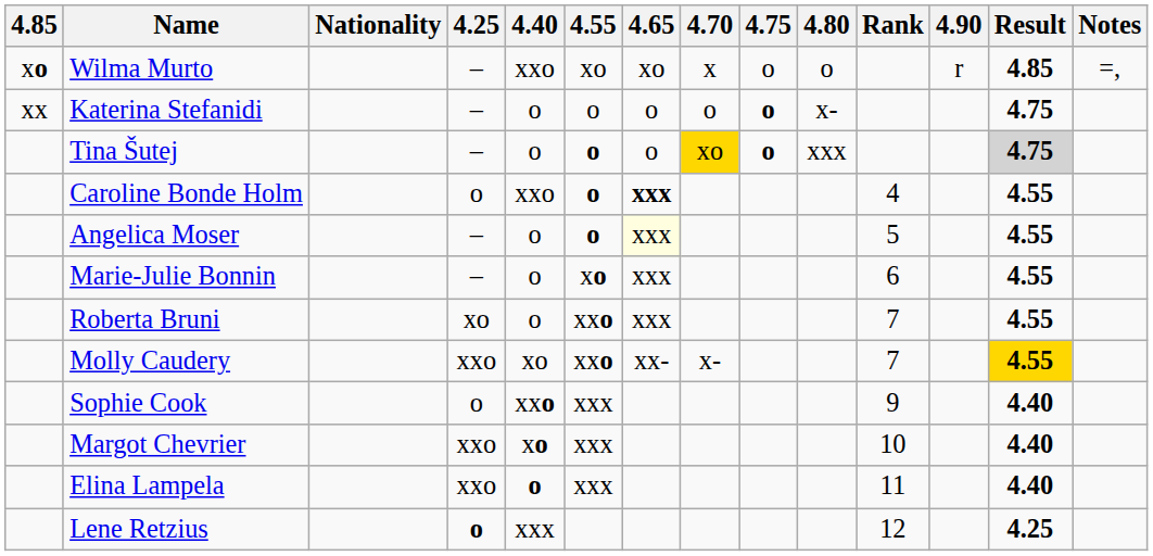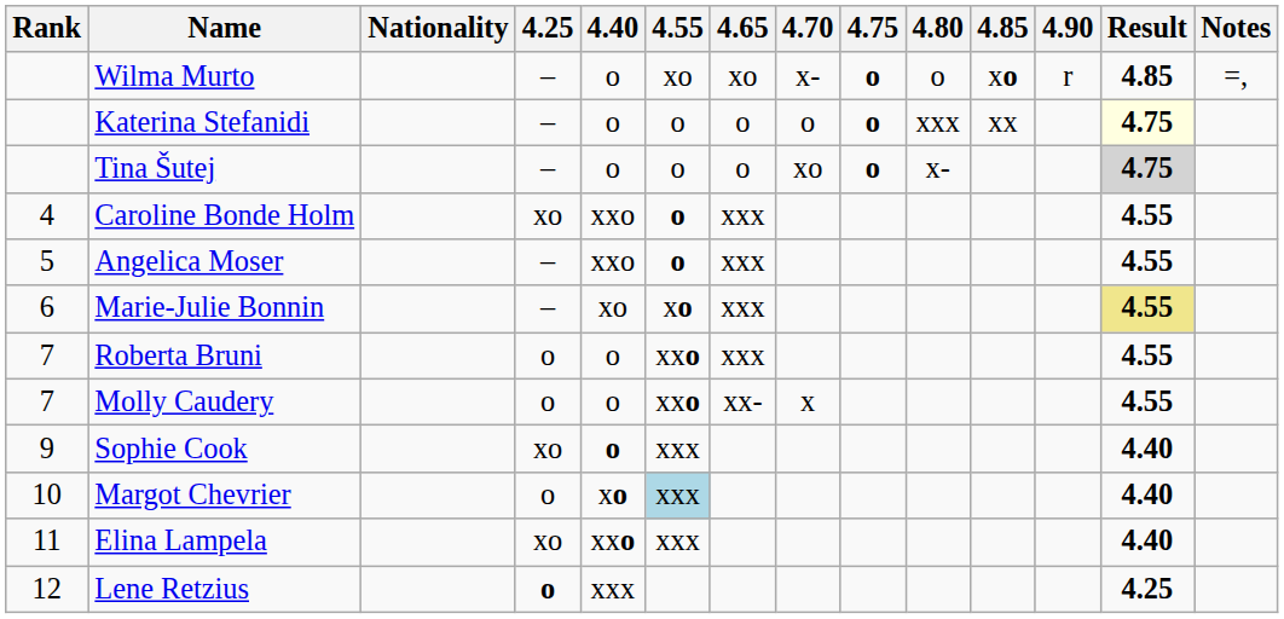columns swapped: Rank <-> 4.85
Wilma Murto | 4.40: xxo -> o
Wilma Murto | 4.70: x -> x-
Wilma Murto | 4.75: normal -> bold
Katerina Stefanidi | 4.80: x- -> xxx
Katerina Stefanidi | Result: no background -> lightyellow background
Tina Šutej | 4.55: bold -> normal
Tina Šutej | 4.70: gold background -> no background
Tina Šutej | 4.80: xxx -> x-
Caroline Bonde Holm | 4.25: o -> xo
Caroline Bonde Holm | 4.65: bold -> normal
Angelica Moser | 4.40: o -> xxo
Angelica Moser | 4.65: lightyellow background -> no background
Marie-Julie Bonnin | 4.40: o -> xo
Marie-Julie Bonnin | Result: no background -> khaki background
Roberta Bruni | 4.25: xo -> o
Molly Caudery | 4.25: xxo -> o
Molly Caudery | 4.40: xo -> o
Molly Caudery | 4.70: x- -> x
Molly Caudery | Result: gold background -> no background
Sophie Cook | 4.25: o -> xo
Sophie Cook | 4.40: xxo -> o
Margot Chevrier | 4.25: xxo -> o
Margot Chevrier | 4.55: no background -> lightblue background
Elina Lampela | 4.25: xxo -> xo
Elina Lampela | 4.40: o -> xxo
